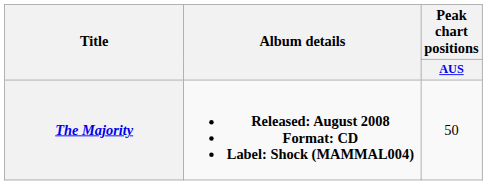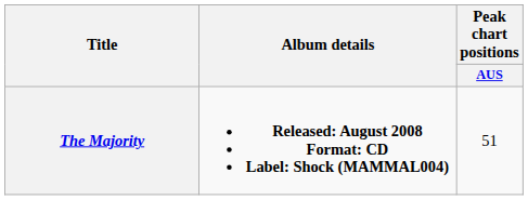The Majority | Peak chart positions / AUS: 50 -> 51
